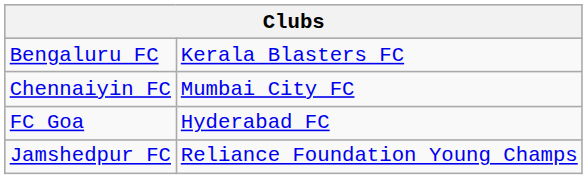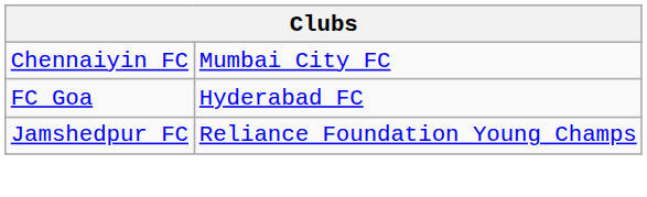- row: Bengaluru FC | Kerala Blasters FC
